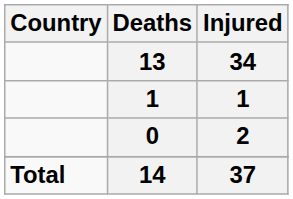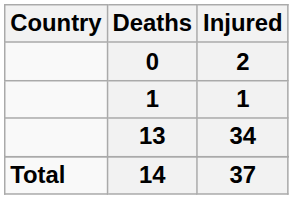rows swapped: 13 <-> 0
